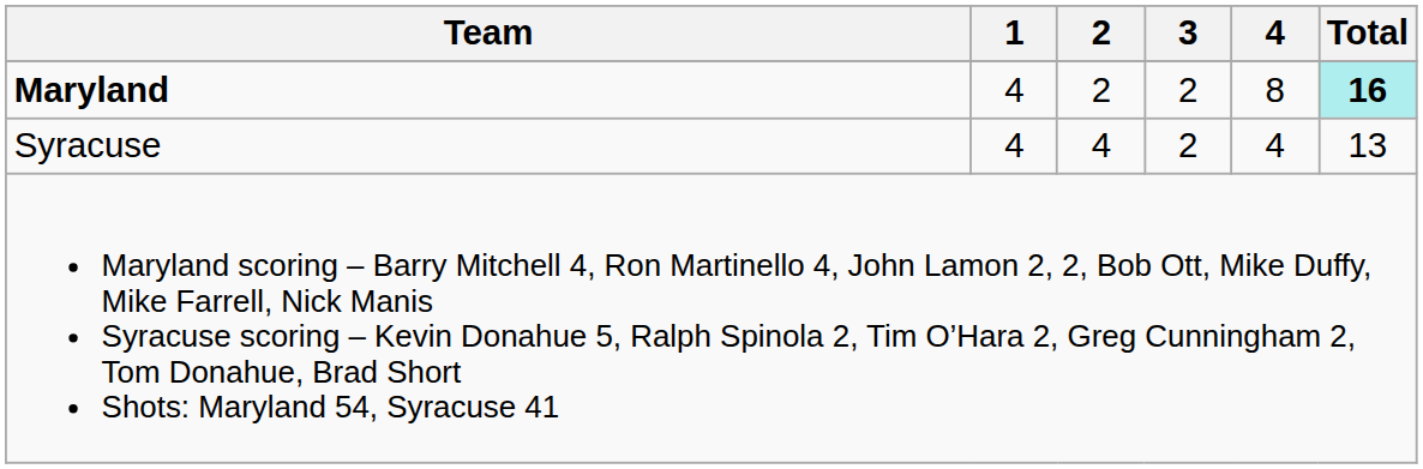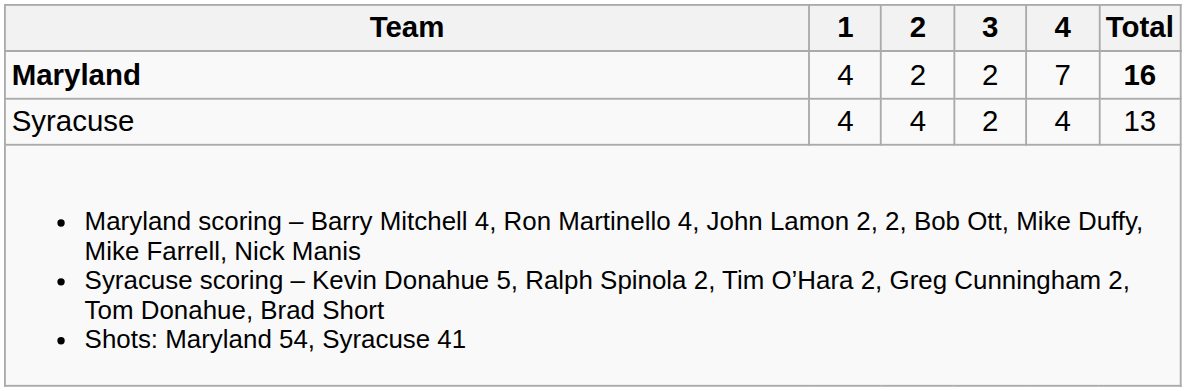Maryland | 4: 8 -> 7
Maryland | Total: paleturquoise background -> no background
